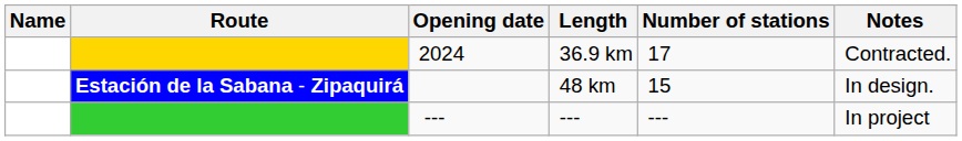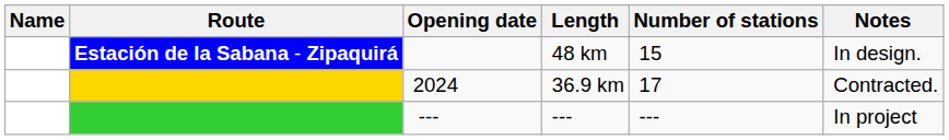rows swapped: 36.9 km <-> 48 km
